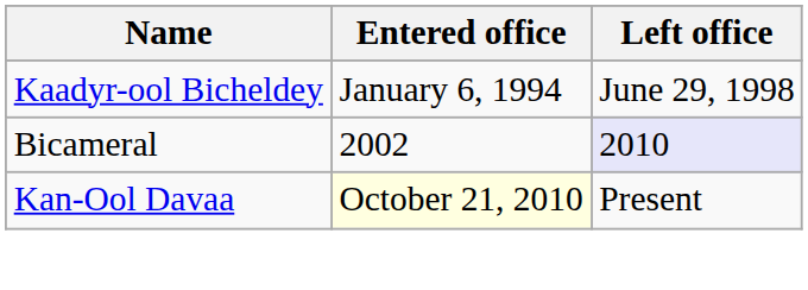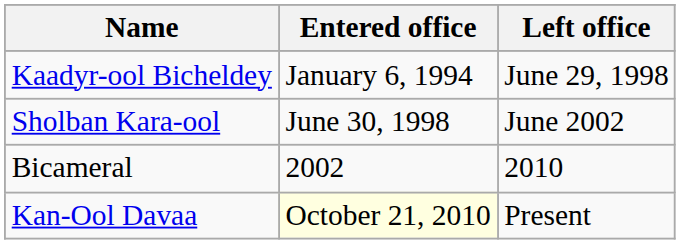+ row: Sholban Kara-ool | June 30, 1998 | June 2002
Bicameral | Left office: lavender background -> no background
